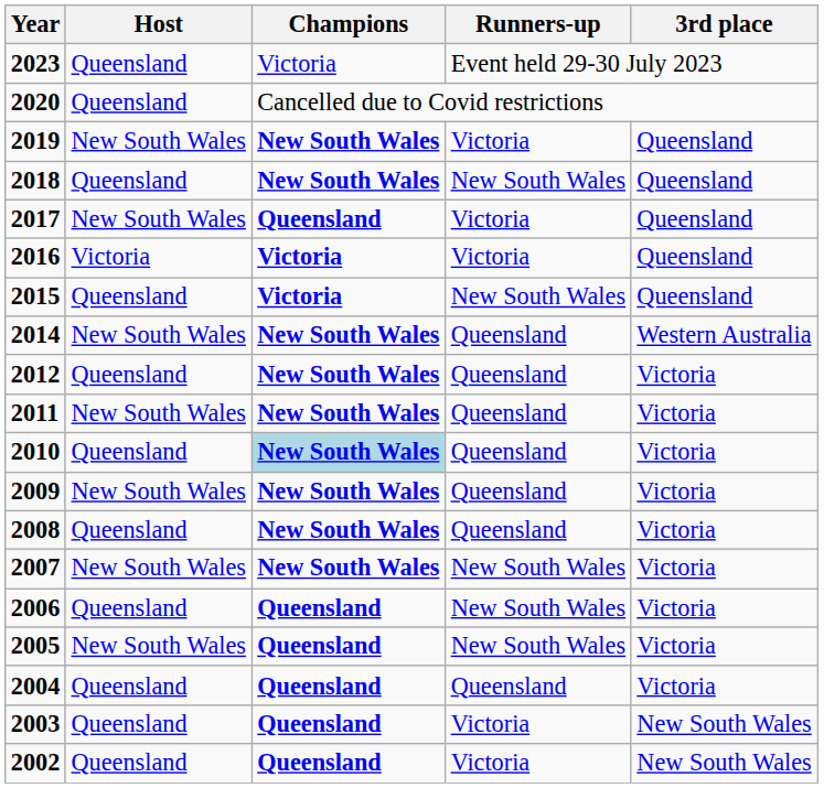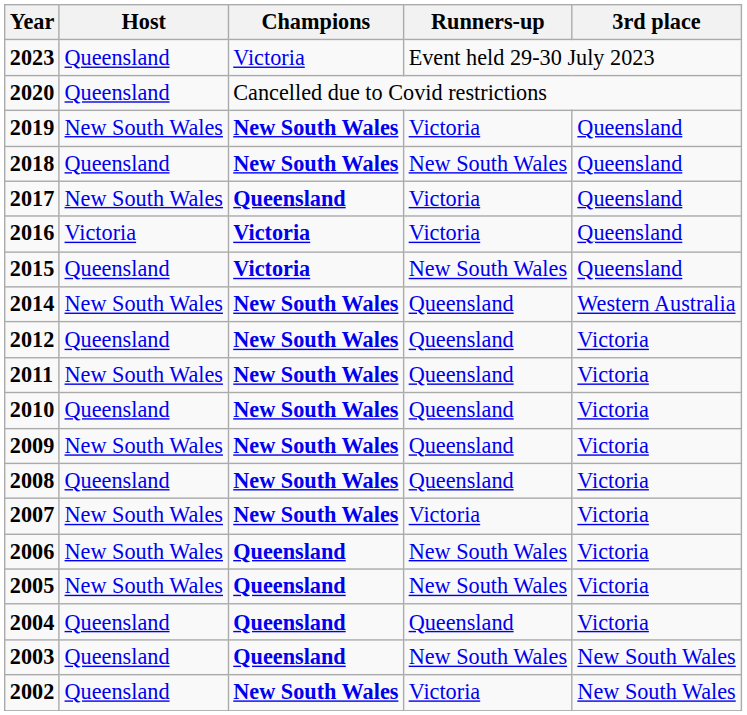2010 | Champions: lightblue background -> no background
2007 | Runners-up: New South Wales -> Victoria
2006 | Host: Queensland -> New South Wales
2003 | Runners-up: Victoria -> New South Wales
2002 | Champions: Queensland -> New South Wales
